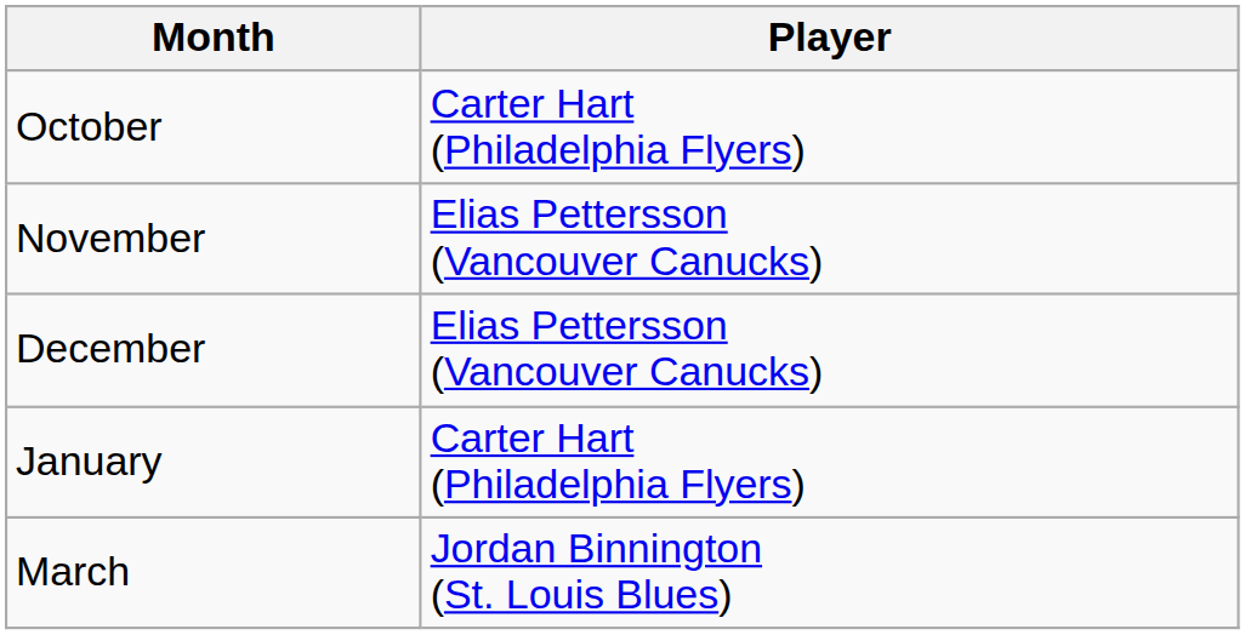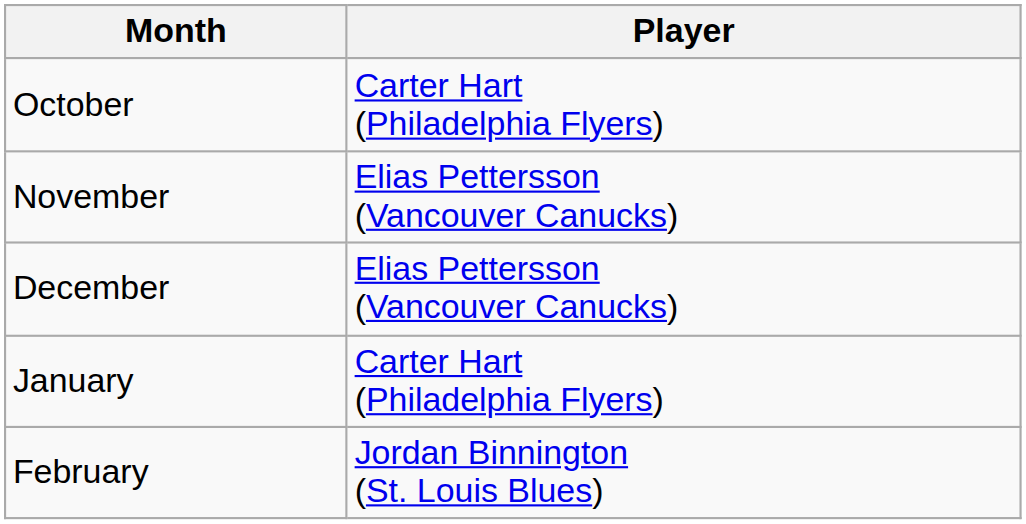+ row: February | Jordan Binnington (St. Louis Blues)
- row: March | Jordan Binnington (St. Louis Blues)
